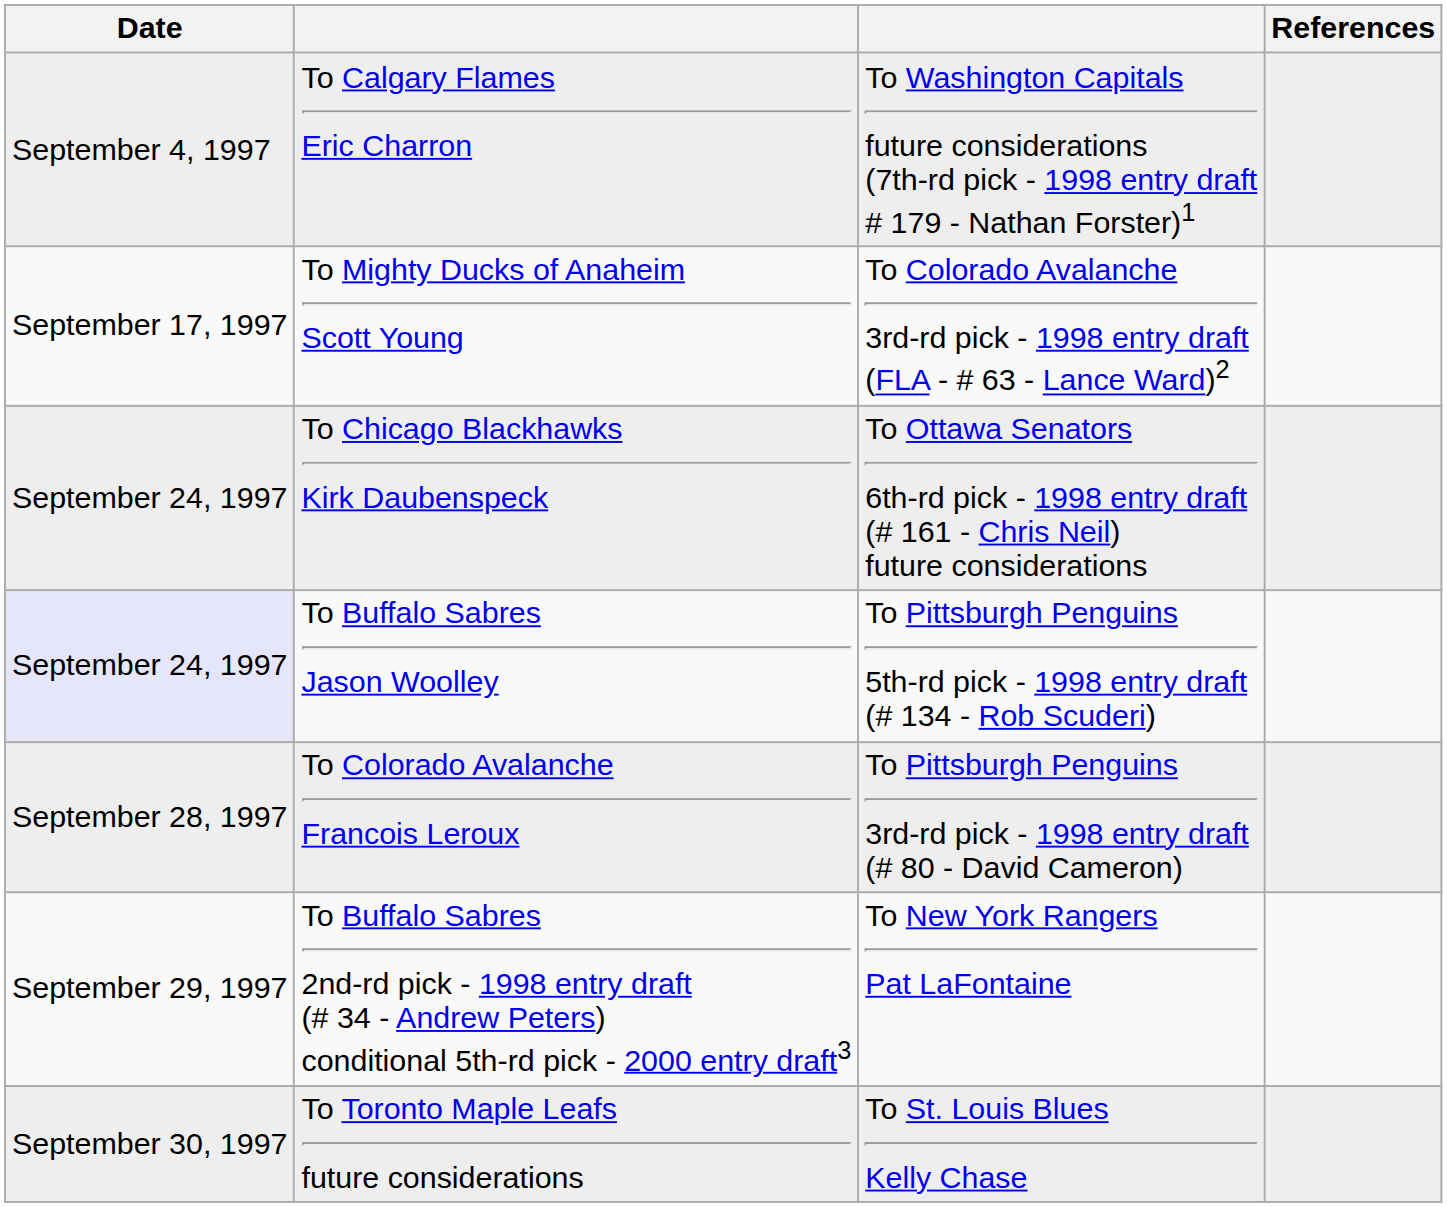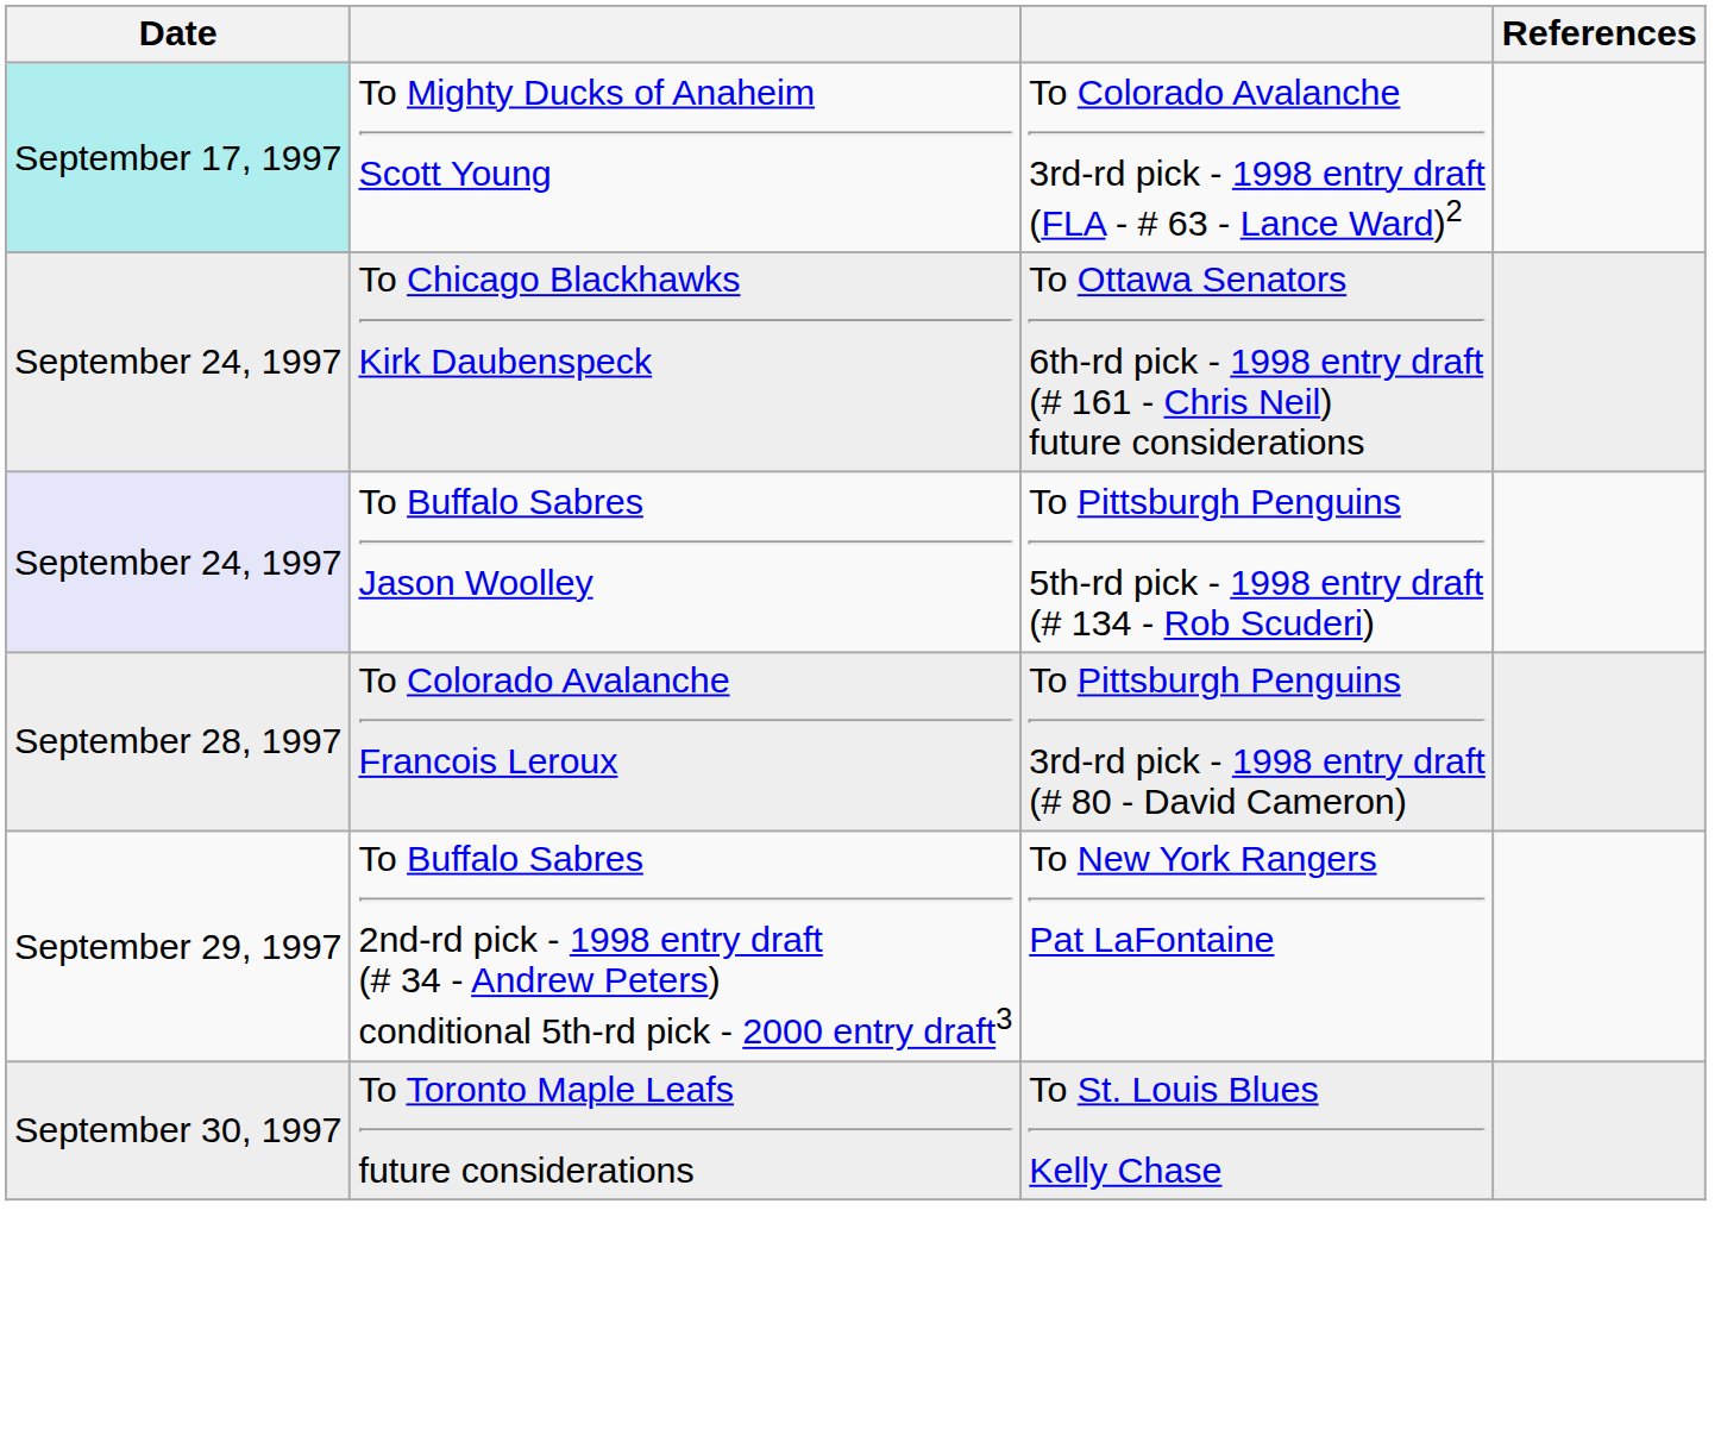- row: September 4, 1997 | To Calgary Flames Eric Charron | To Washington Capitals future considerations (7th-rd pick - 1998 entry draft # 179 - Nathan Forster)1
To Mighty Ducks of Anaheim Scott Young | Date: no background -> paleturquoise background
